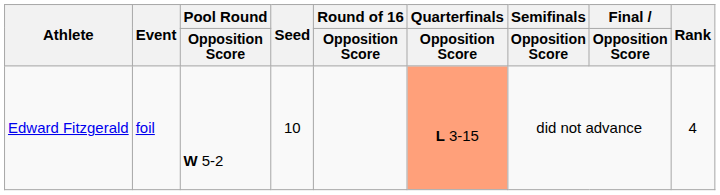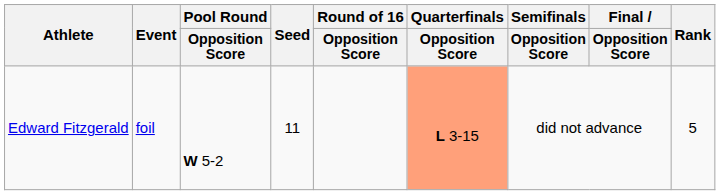Edward Fitzgerald | Seed: 10 -> 11
Edward Fitzgerald | Rank: 4 -> 5
